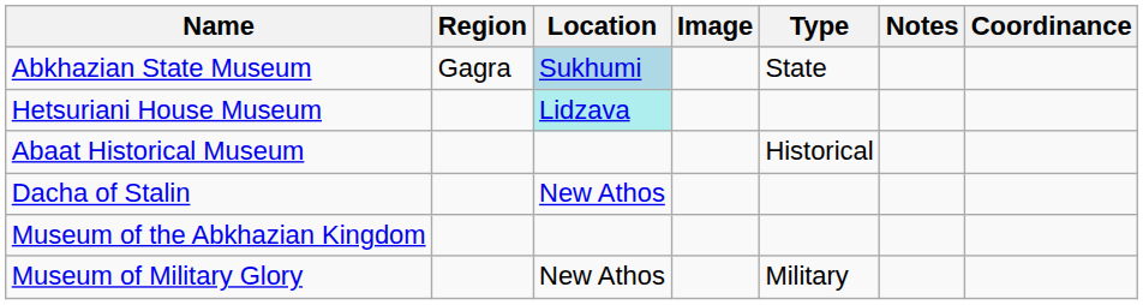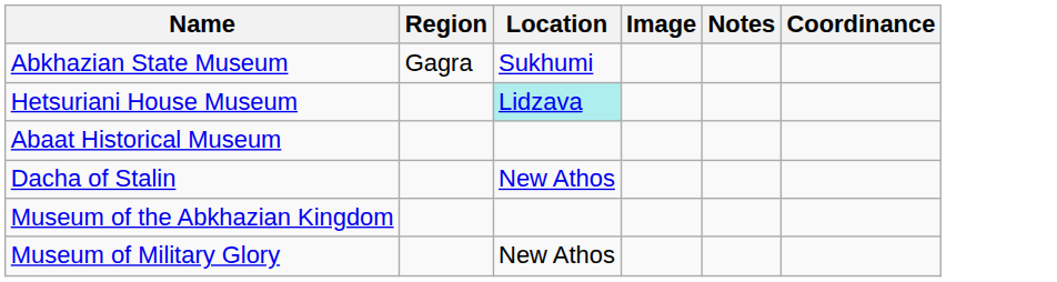- column: Type | State | Historical | Military
Abkhazian State Museum | Location: lightblue background -> no background
